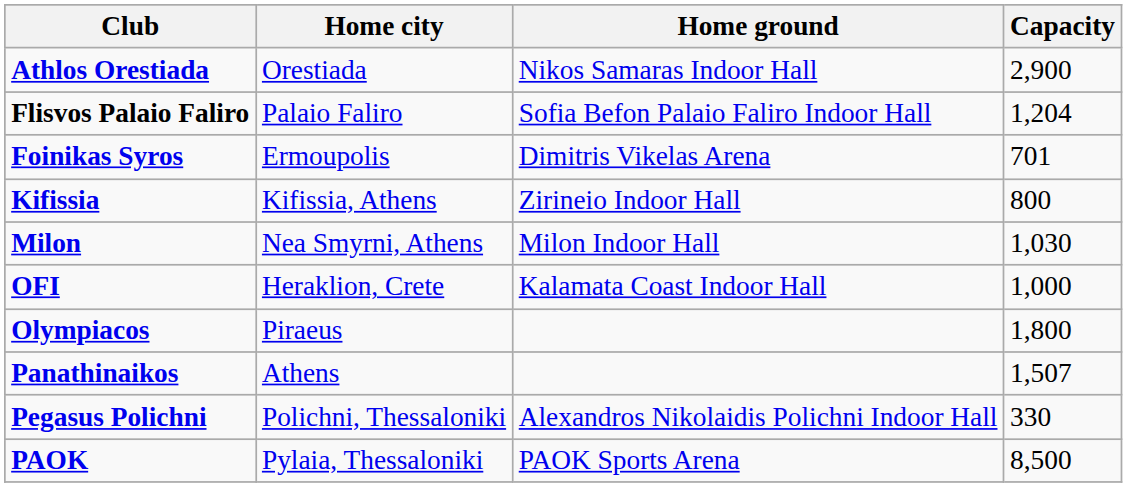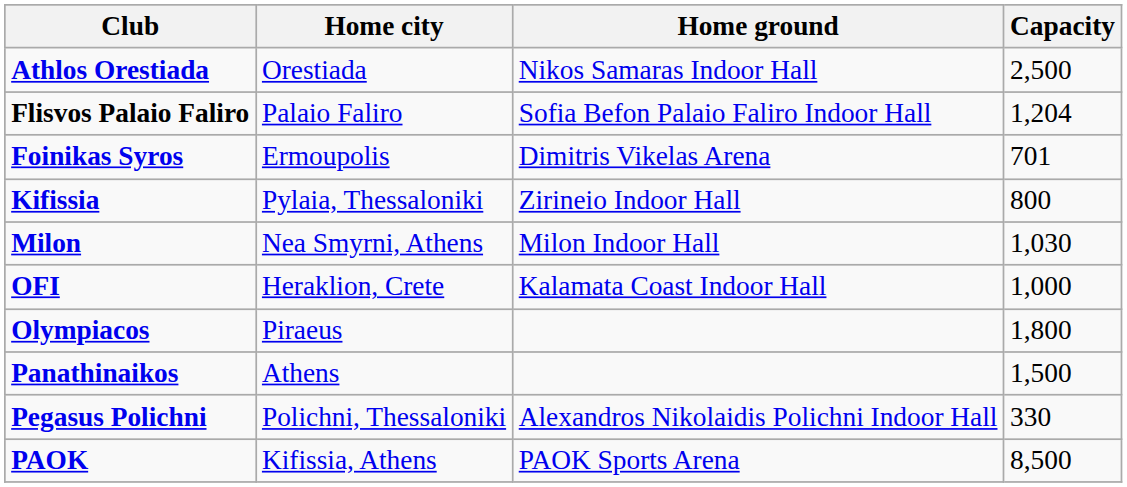Athlos Orestiada | Capacity: 2,900 -> 2,500
Kifissia | Home city: Kifissia, Athens -> Pylaia, Thessaloniki
Panathinaikos | Capacity: 1,507 -> 1,500
PAOK | Home city: Pylaia, Thessaloniki -> Kifissia, Athens
